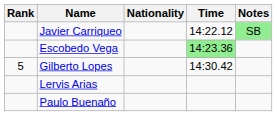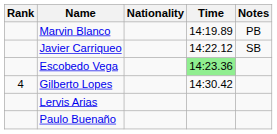+ row: Marvin Blanco | 14:19.89 | PB
Javier Carriqueo | Notes: lightgreen background -> no background
Gilberto Lopes | Rank: 5 -> 4
